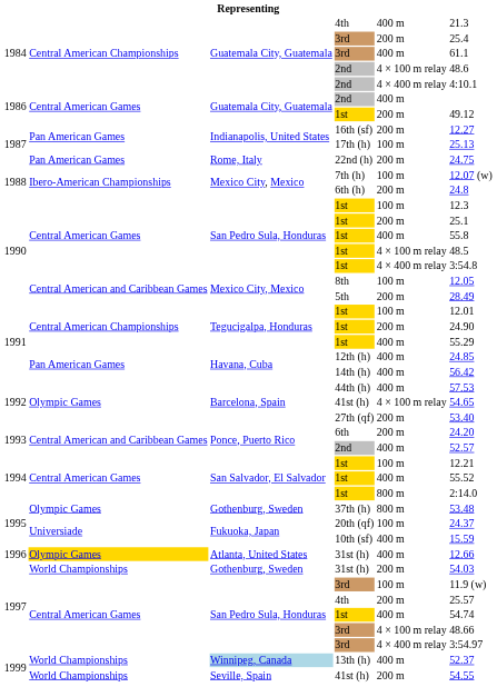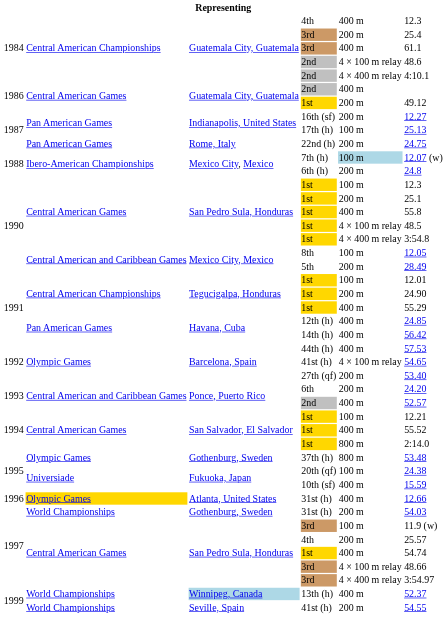1984 / 4th | column 6: 21.3 -> 12.3
7th (h) | column 5: no background -> lightblue background
20th (qf) | column 6: 24.37 -> 24.38
